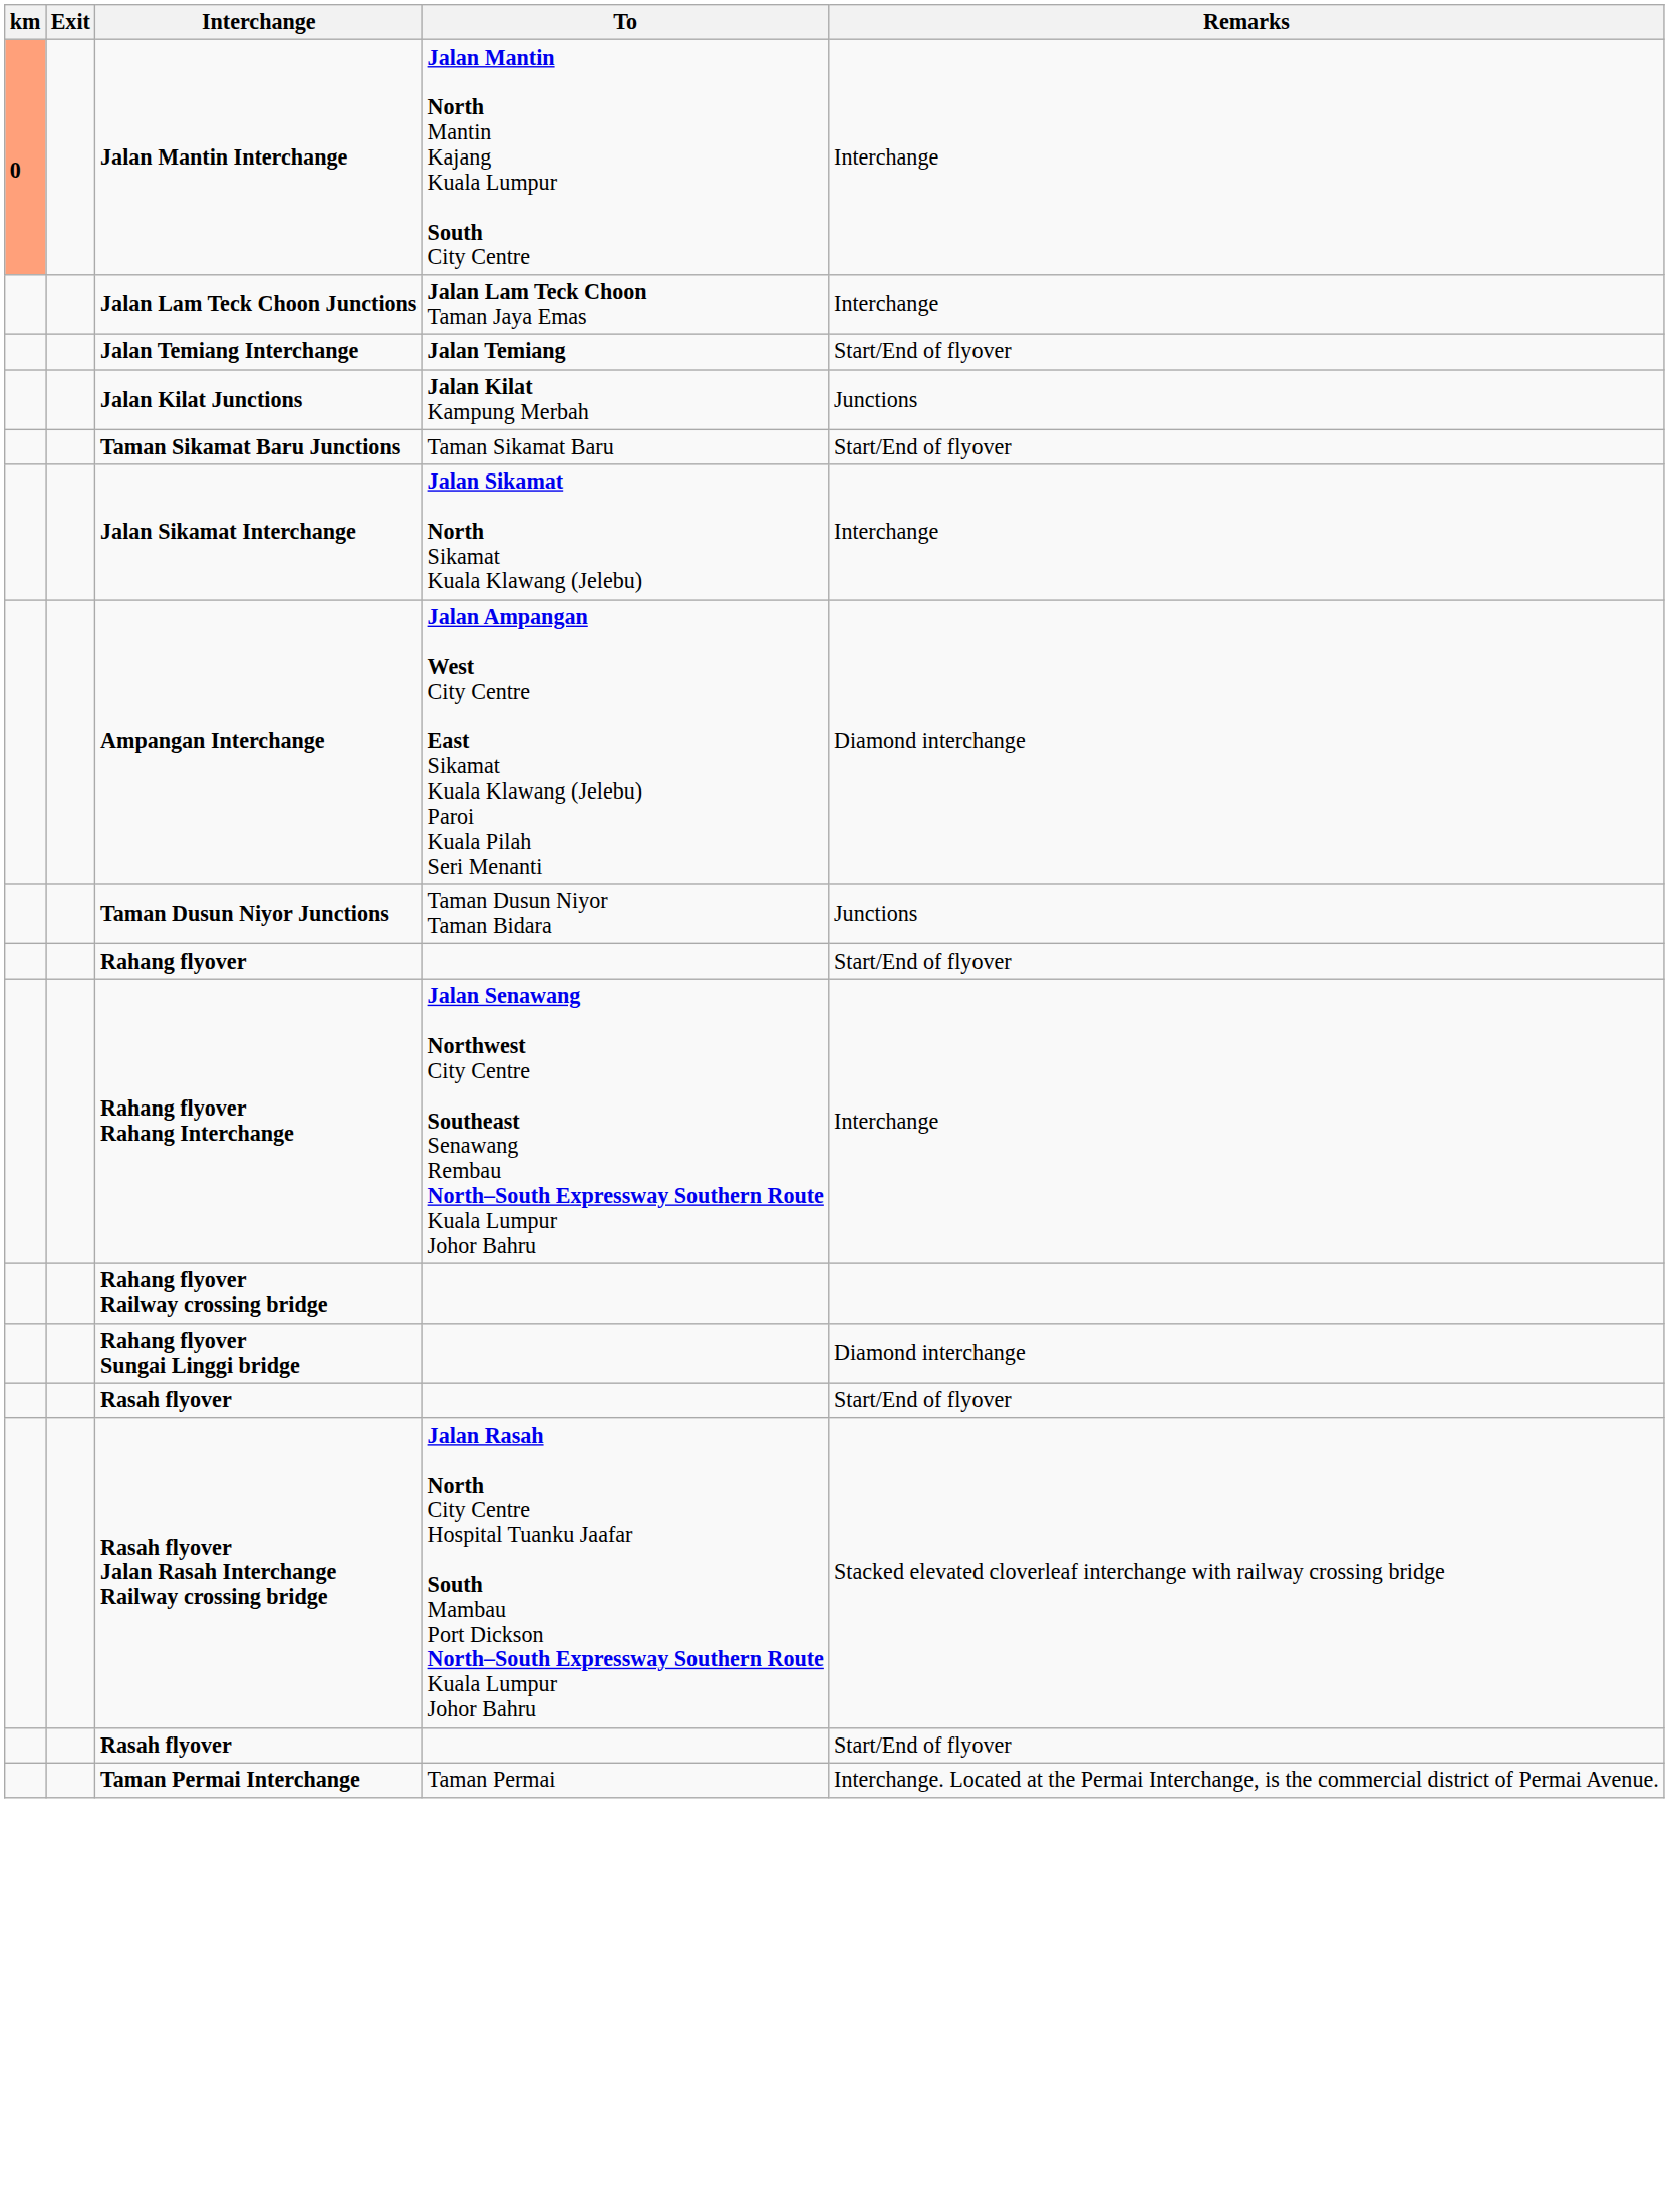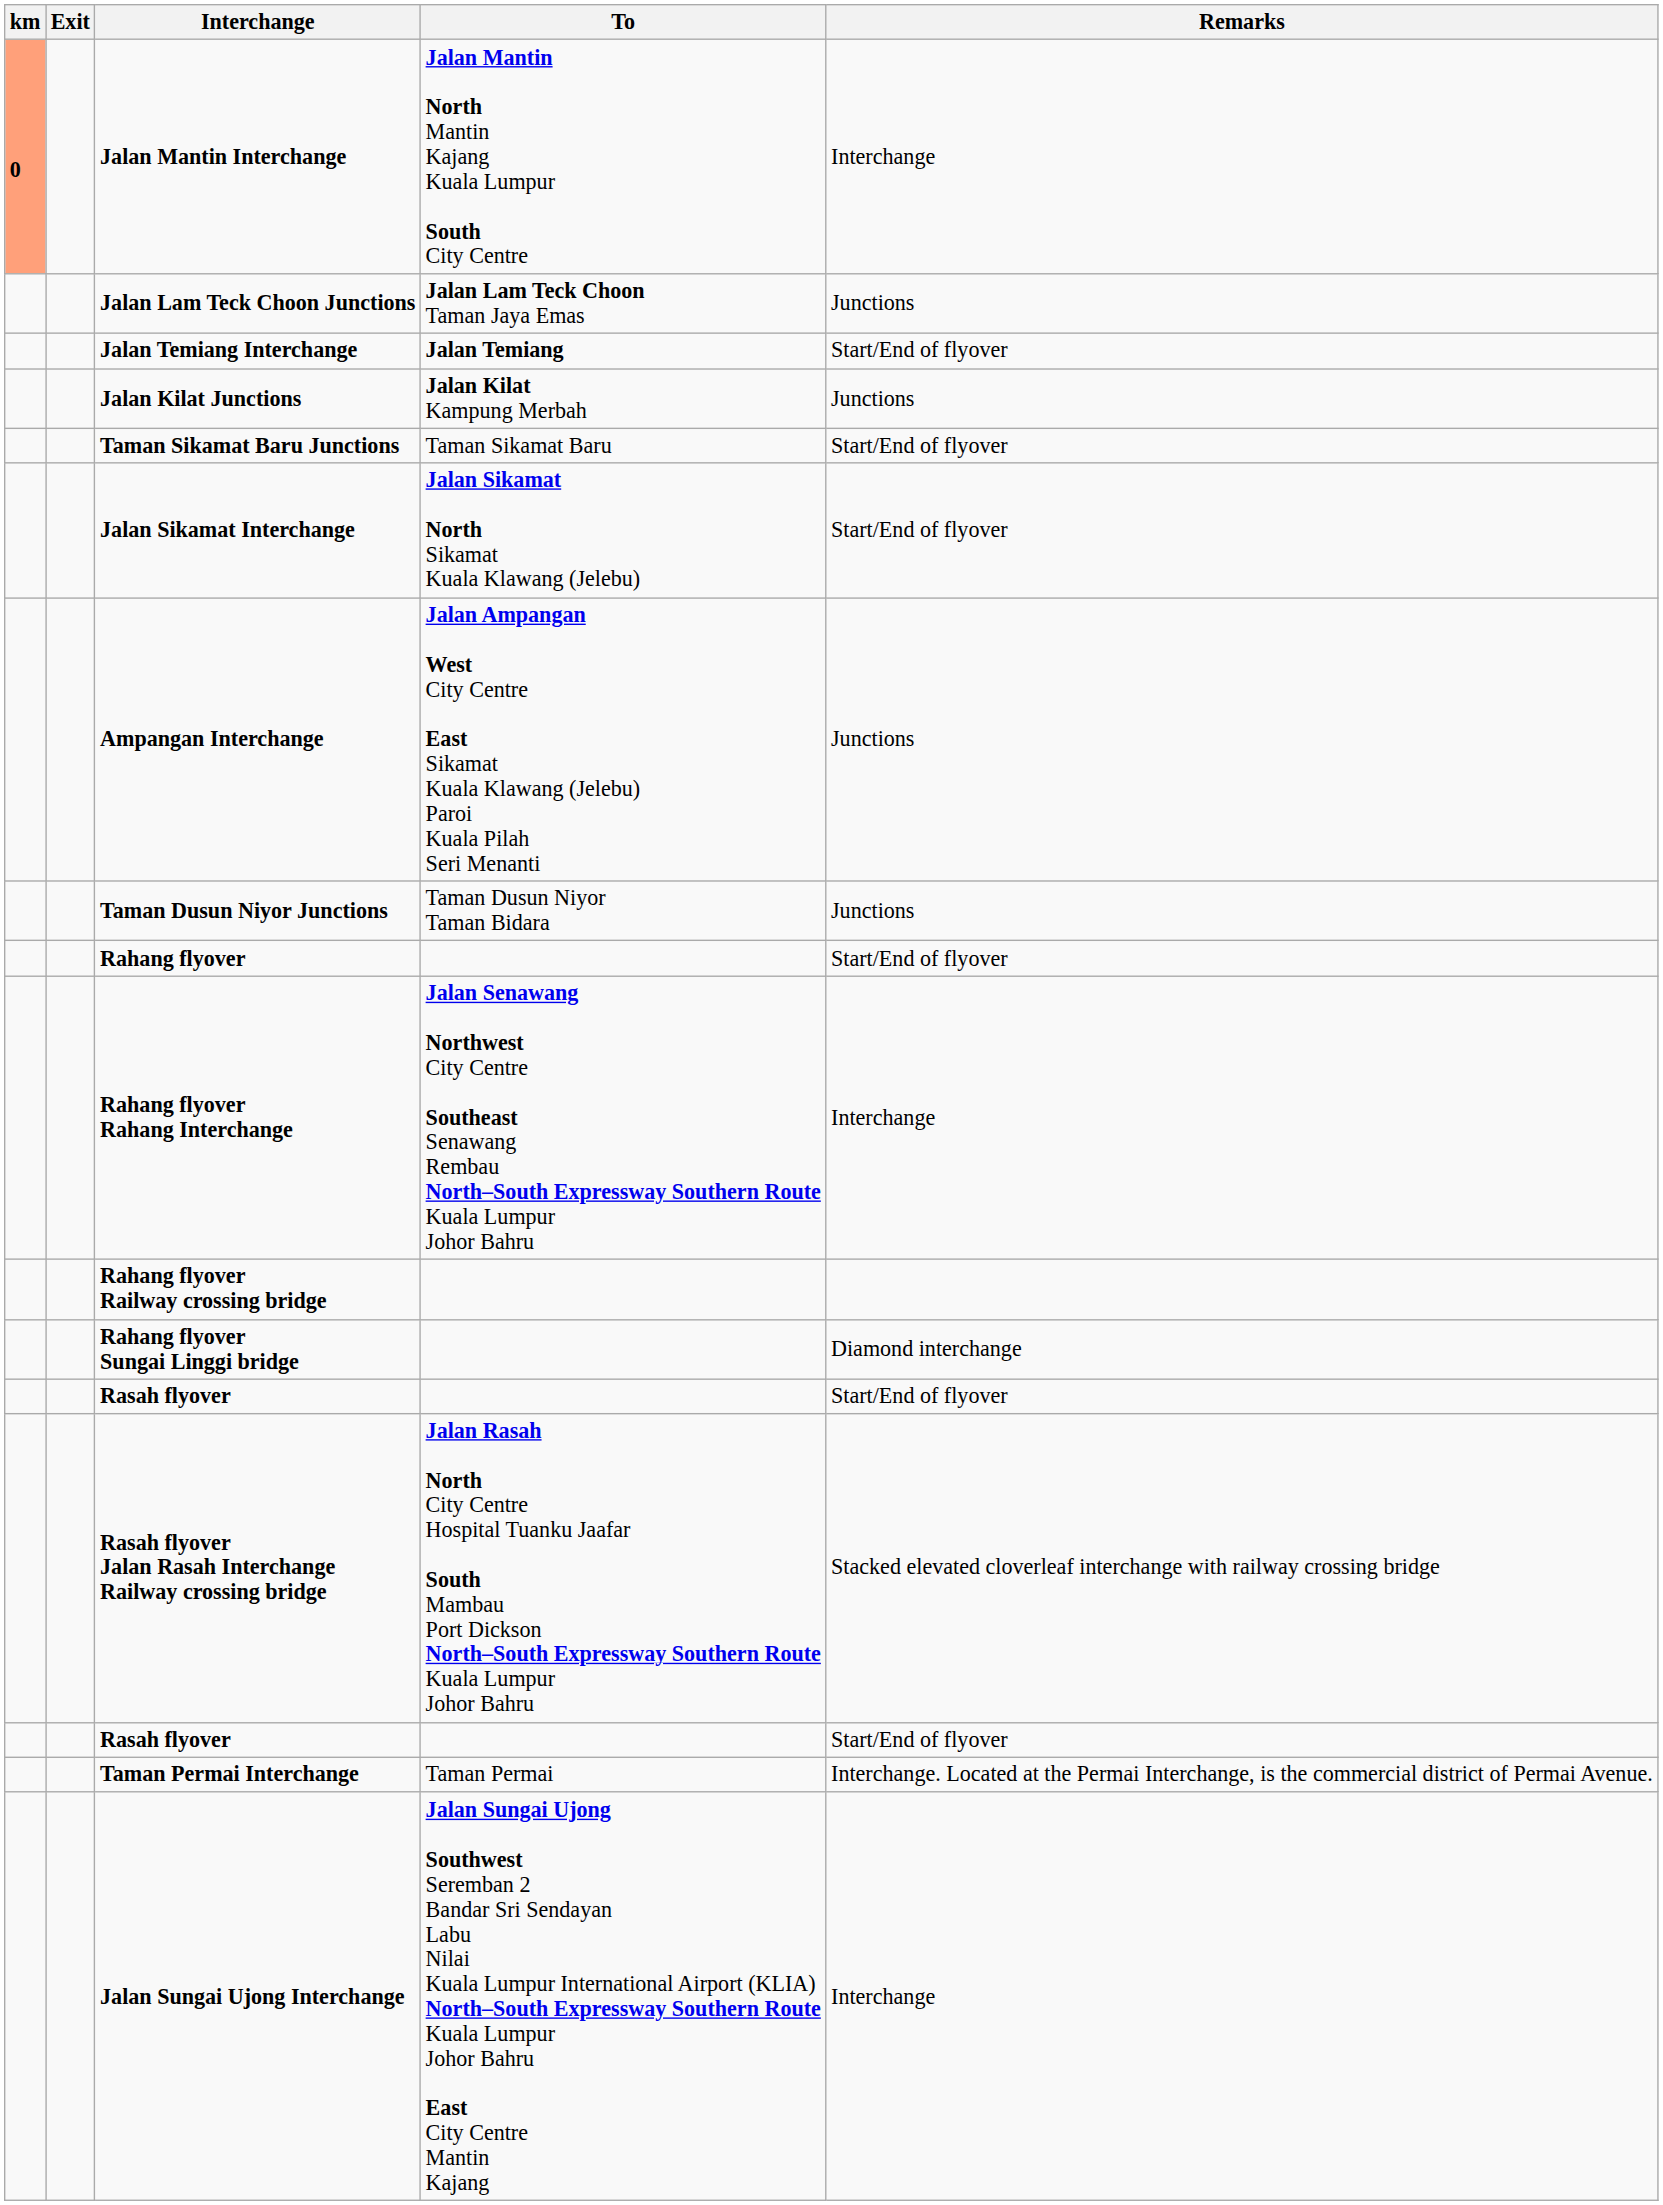Jalan Lam Teck Choon Junctions | Remarks: Interchange -> Junctions
Jalan Sikamat Interchange | Remarks: Interchange -> Start/End of flyover
Ampangan Interchange | Remarks: Diamond interchange -> Junctions
+ row: Jalan Sungai Ujong Interchange | Jalan Sungai Ujong Southwest Seremban 2 Bandar Sri Sendayan Labu Nilai Kuala Lumpur International Airport (KLIA) North–South Expressway Southern Route Kuala Lumpur Johor Bahru East City Centre Mantin Kajang | Interchange
